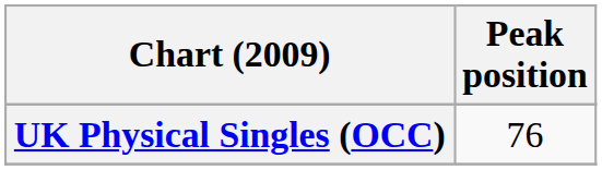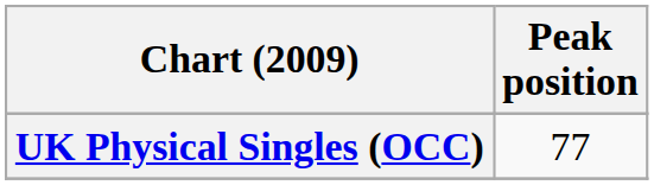UK Physical Singles (OCC) | Peak position: 76 -> 77
